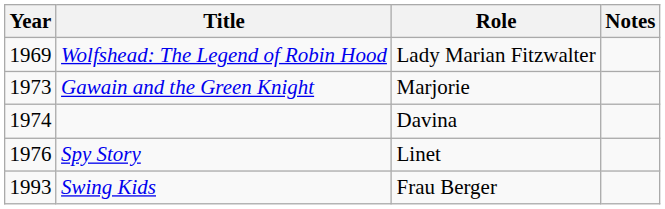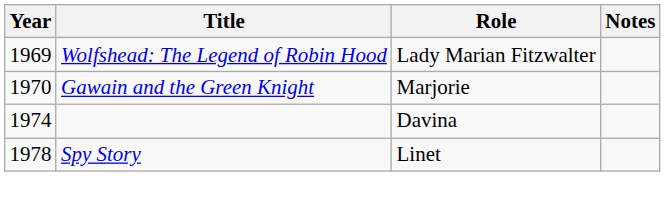Gawain and the Green Knight | Year: 1973 -> 1970
Spy Story | Year: 1976 -> 1978
- row: 1993 | Swing Kids | Frau Berger
